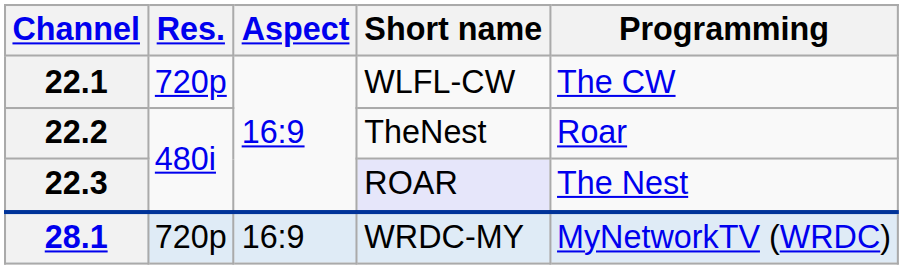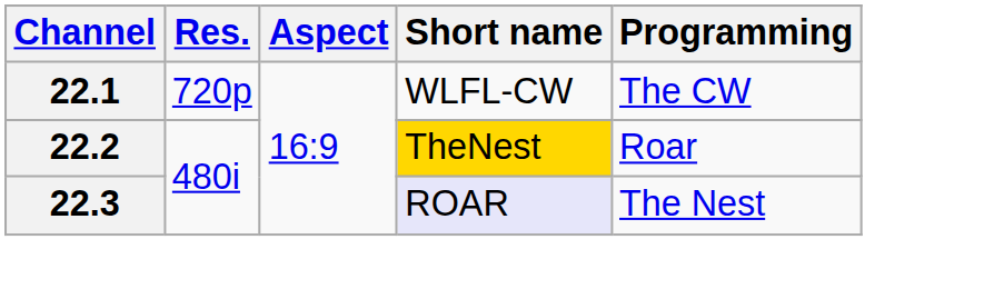22.2 | Short name: no background -> gold background
- row: 28.1 | 720p | 16:9 | WRDC-MY | MyNetworkTV (WRDC)
